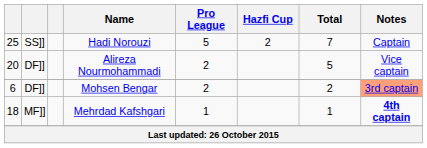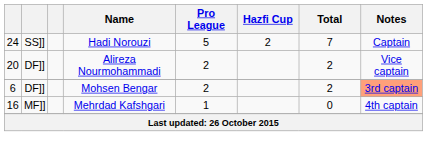Hadi Norouzi | column 1: 25 -> 24
Alireza Nourmohammadi | Total: 5 -> 2
Mehrdad Kafshgari | column 1: 18 -> 16
Mehrdad Kafshgari | Total: 1 -> 0
Mehrdad Kafshgari | Notes: bold -> normal
